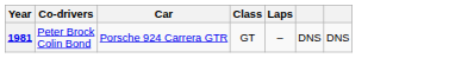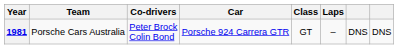+ column: Team | Porsche Cars Australia
